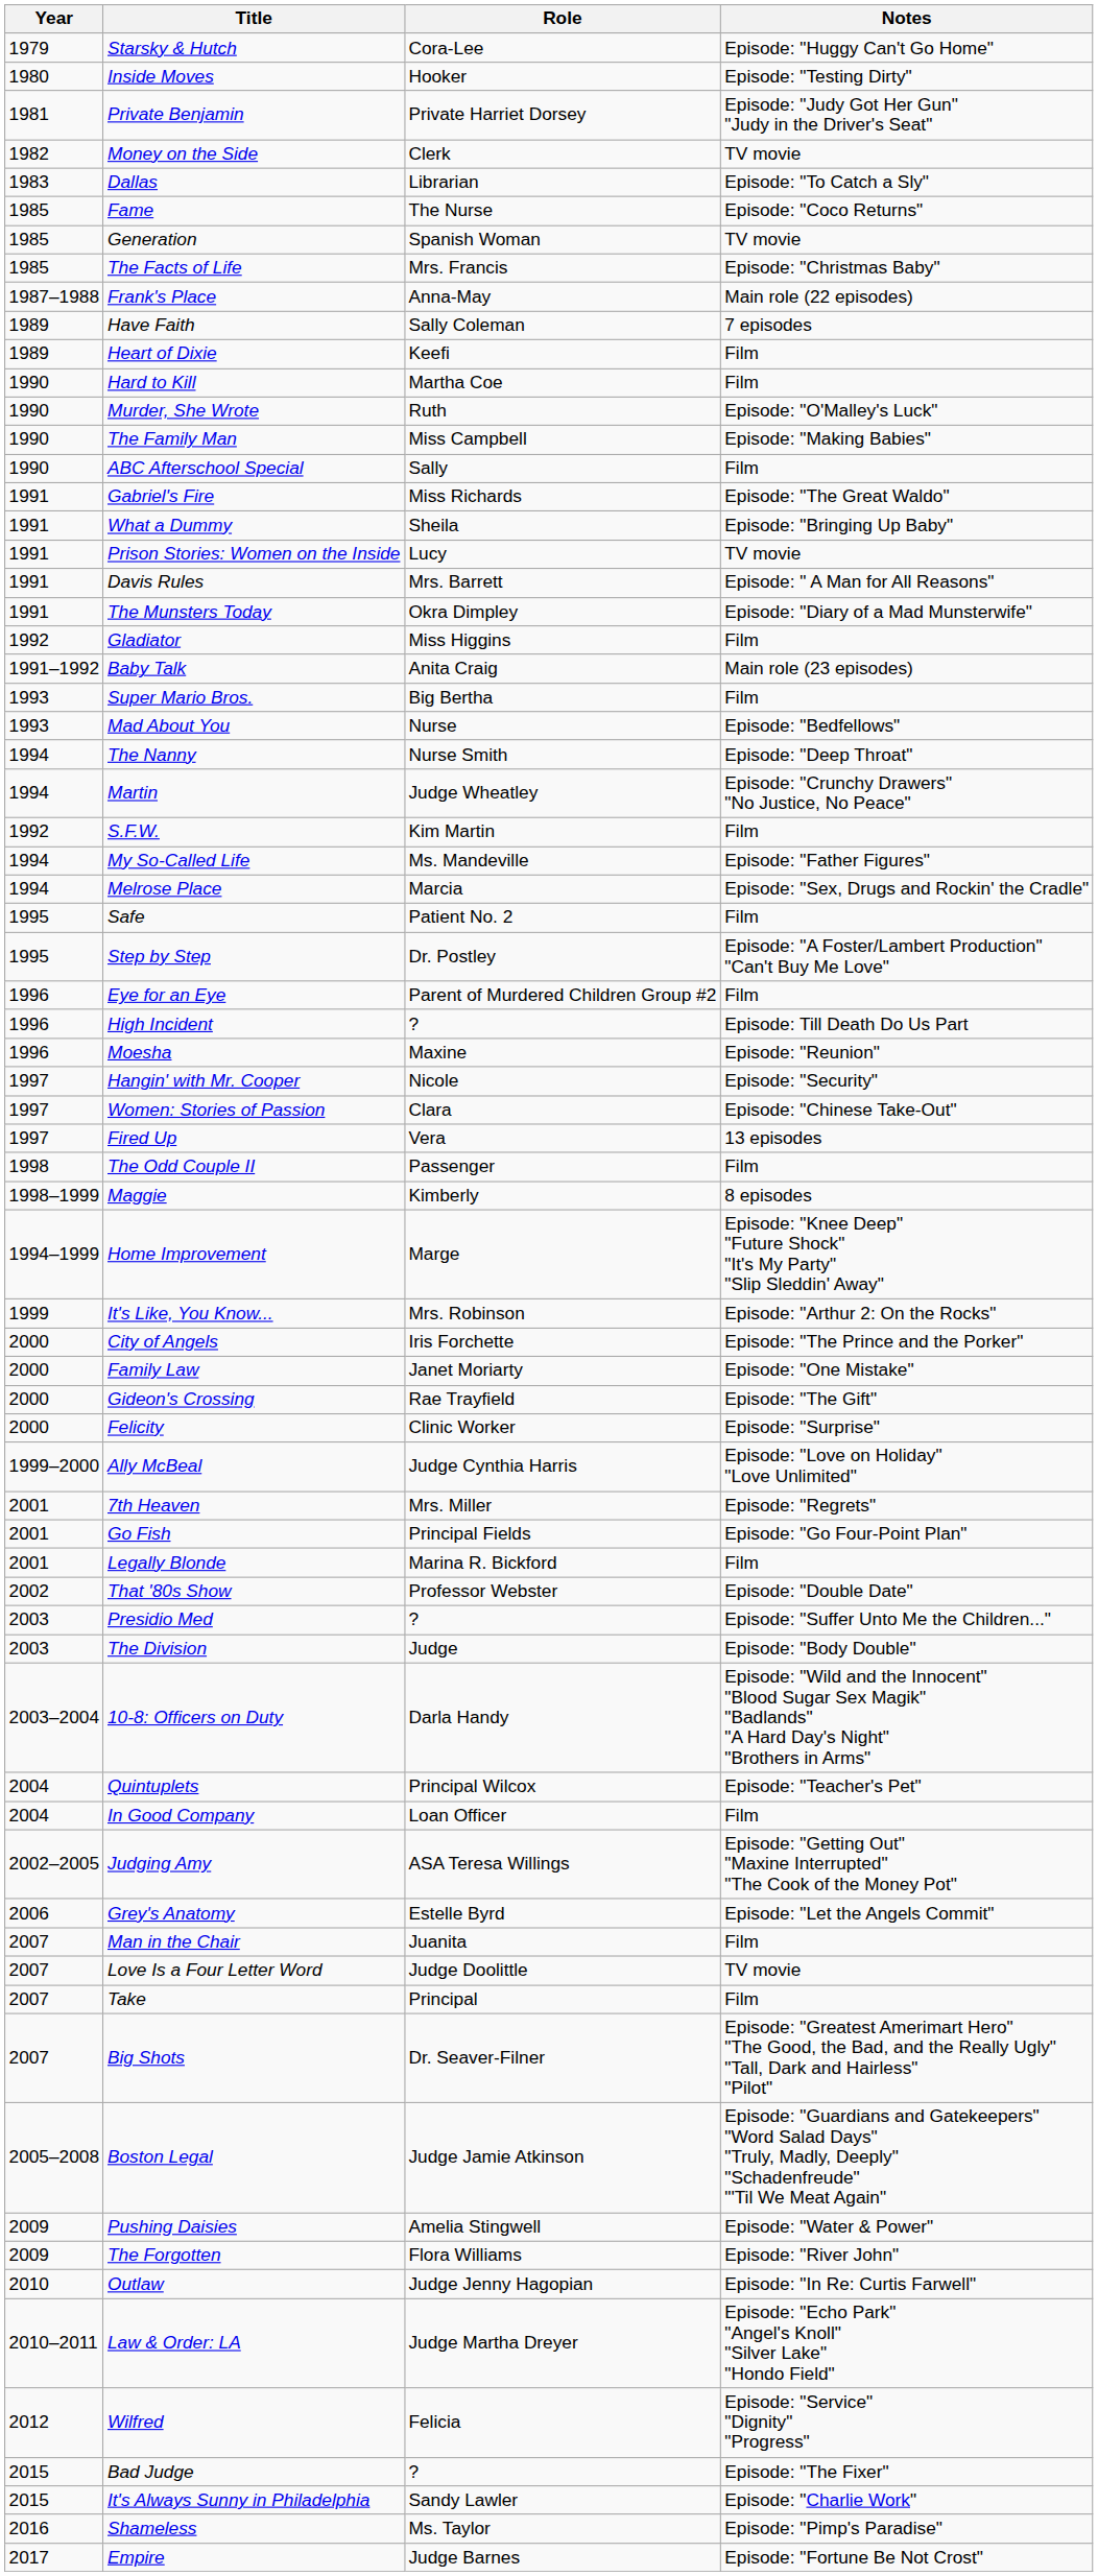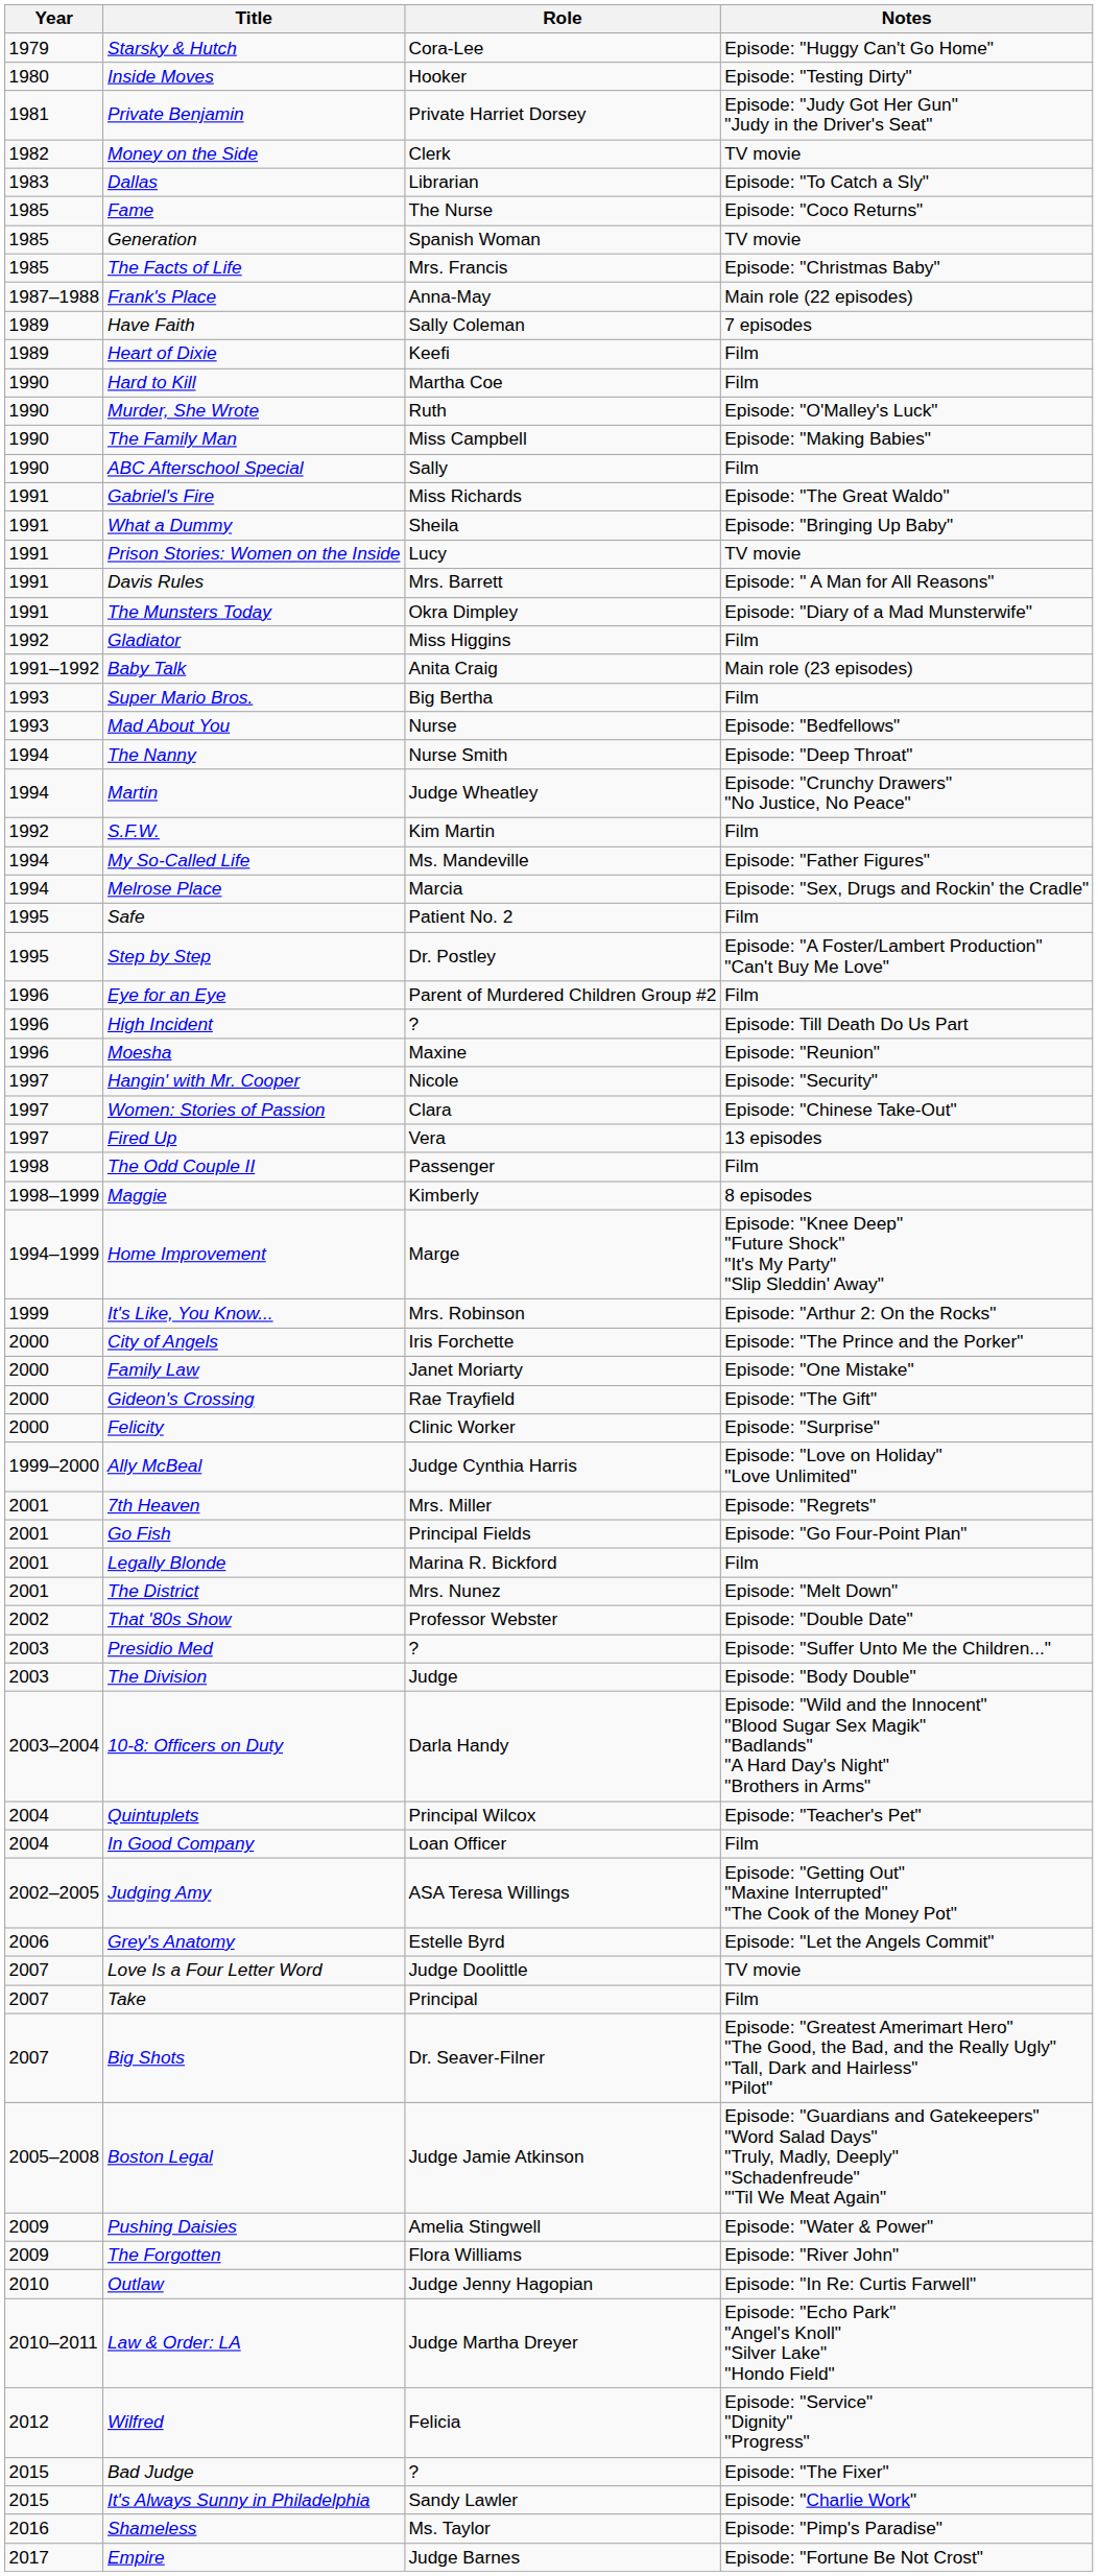+ row: 2001 | The District | Mrs. Nunez | Episode: "Melt Down"
- row: 2007 | Man in the Chair | Juanita | Film
